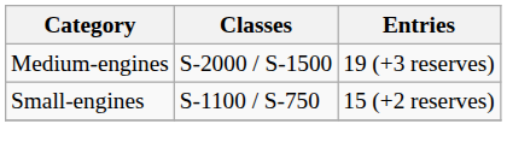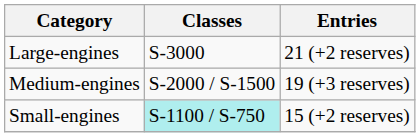+ row: Large-engines | S-3000 | 21 (+2 reserves)
Small-engines | Classes: no background -> paleturquoise background
